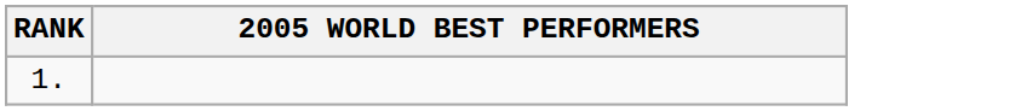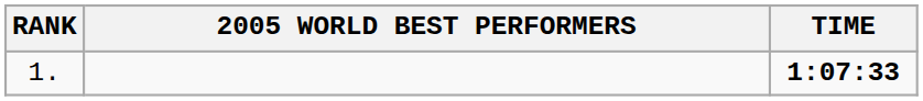+ column: TIME | 1:07:33
